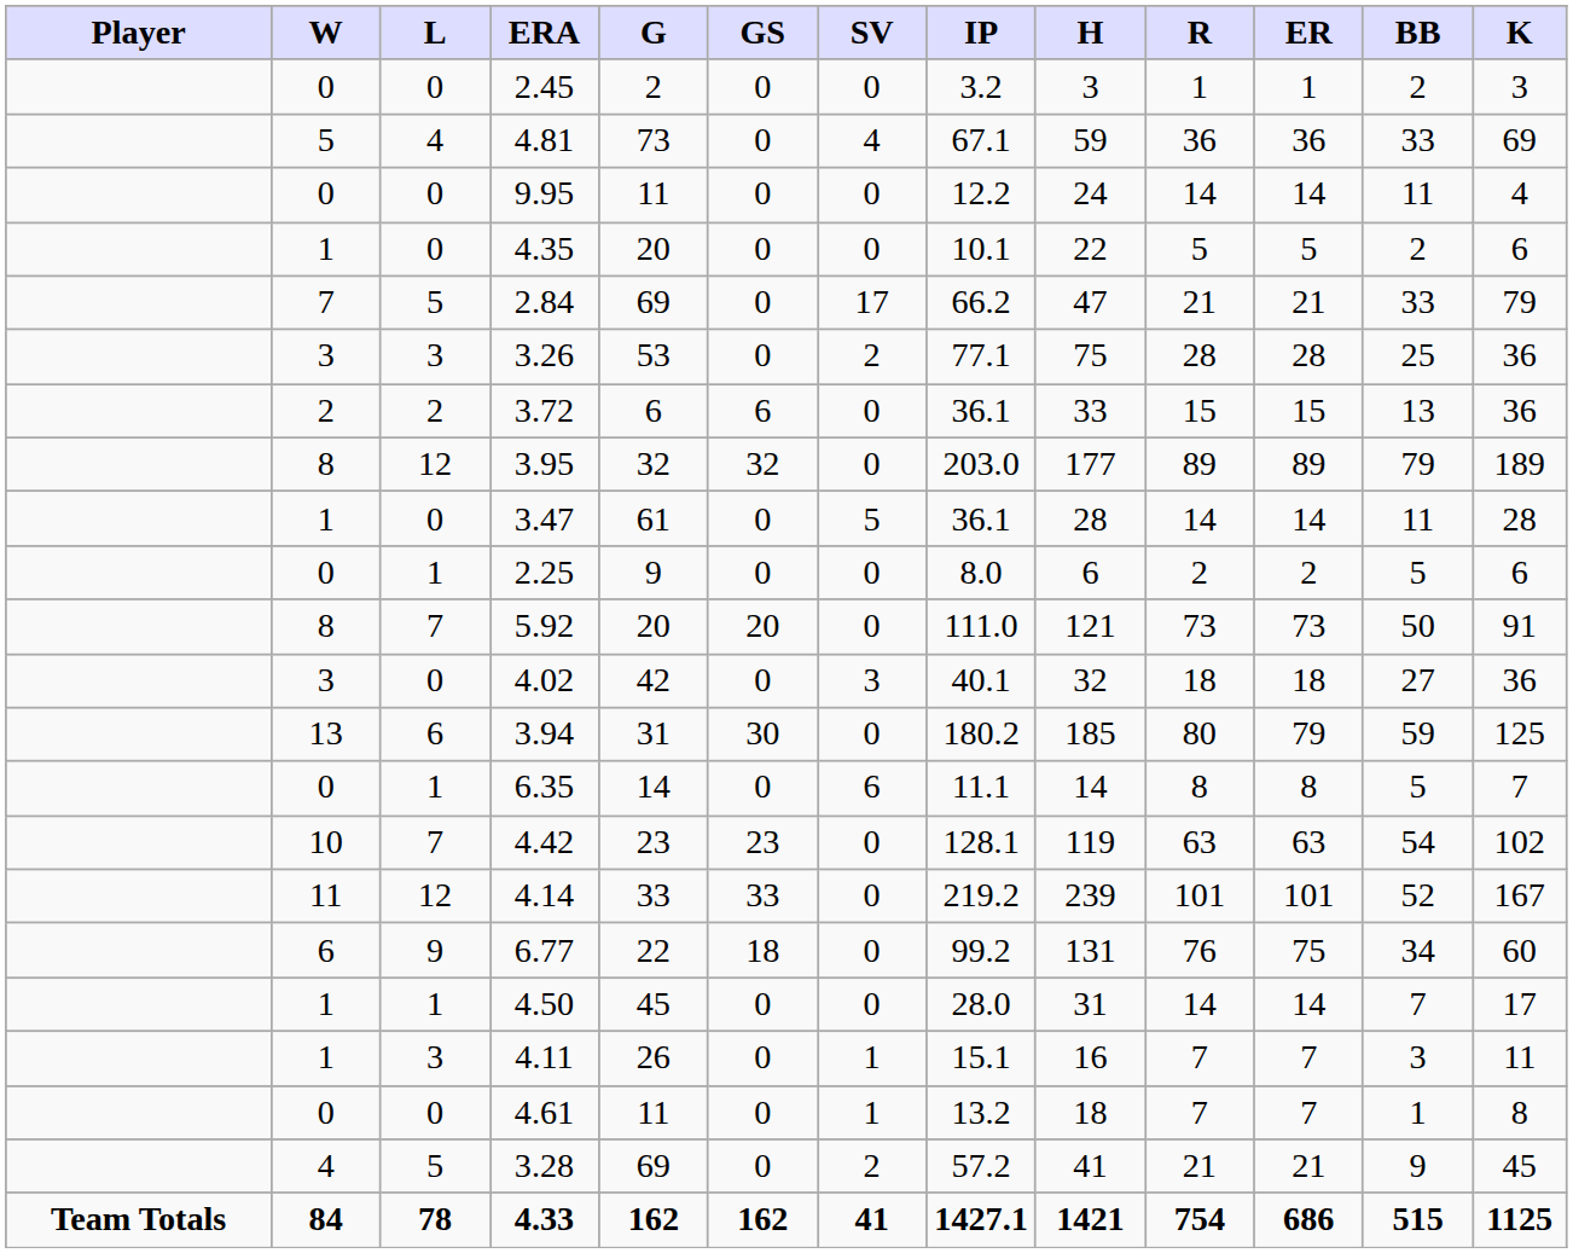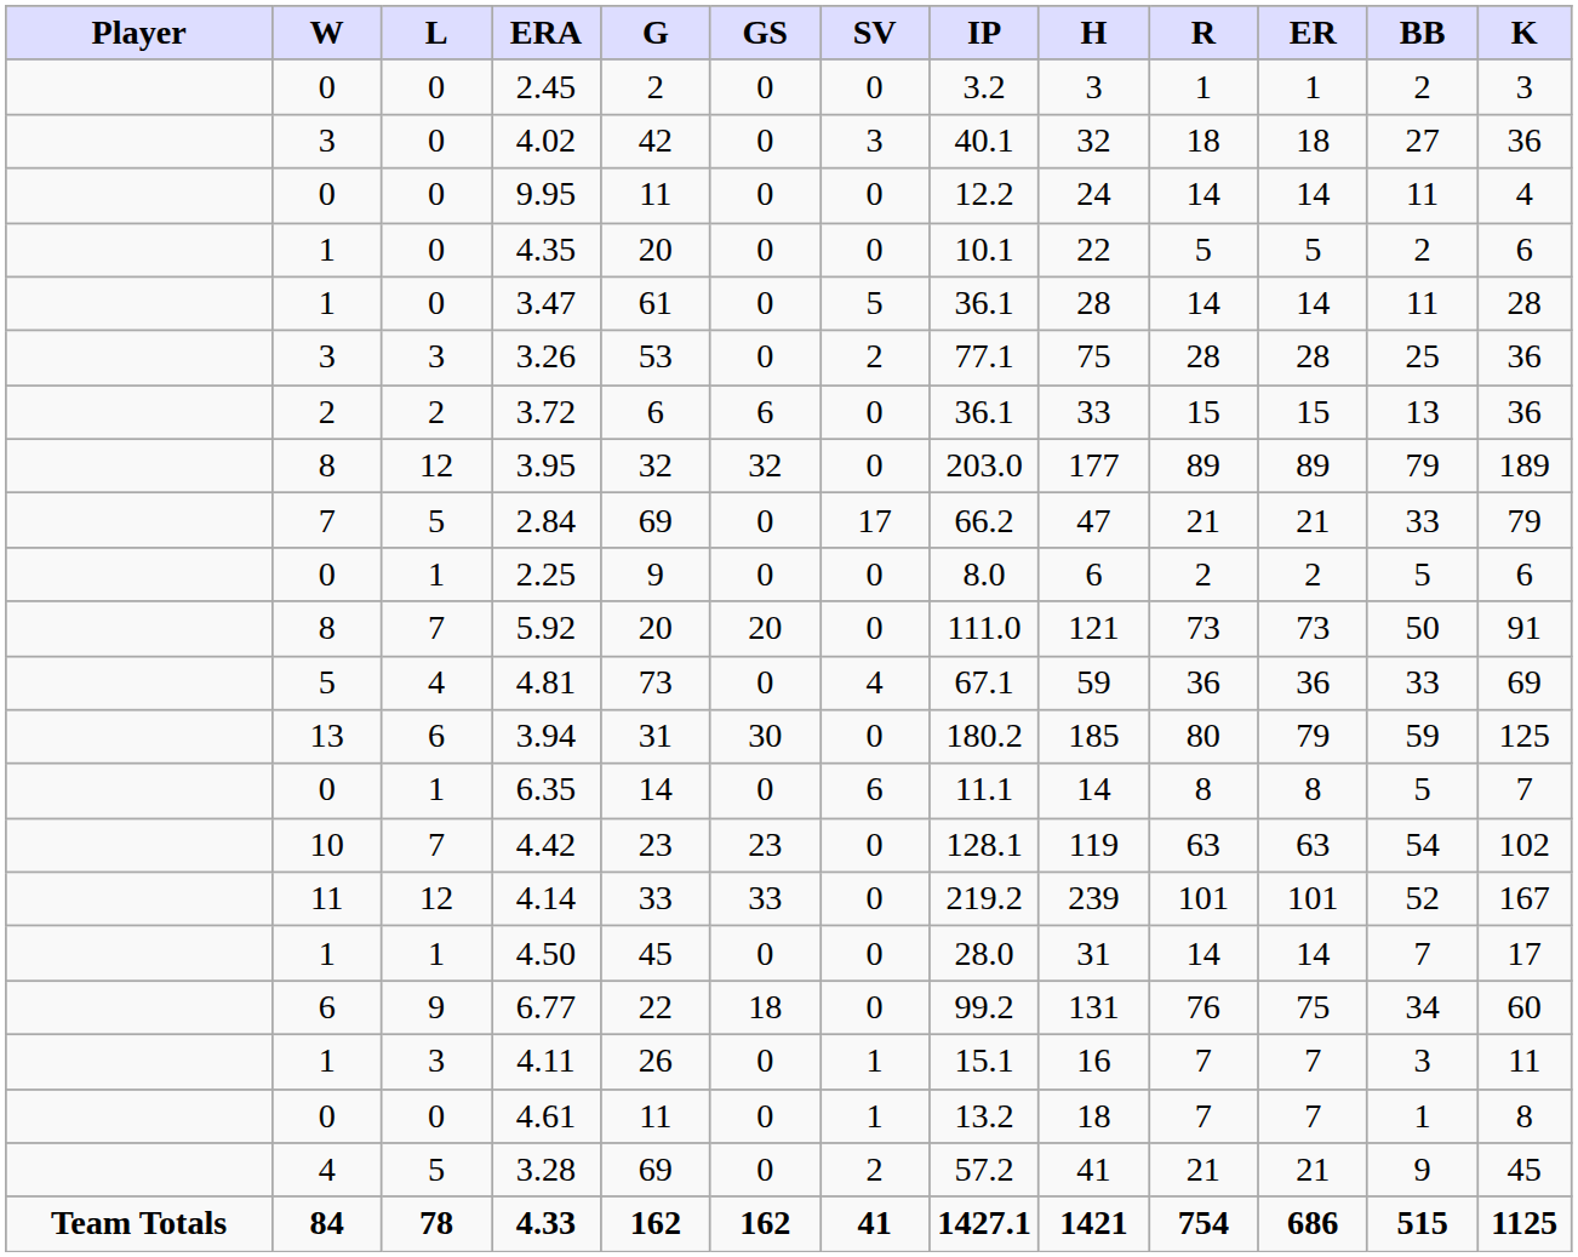rows swapped: 4.81 <-> 4.02
rows swapped: 3.47 <-> 2.84
rows swapped: 4.50 <-> 6.77
